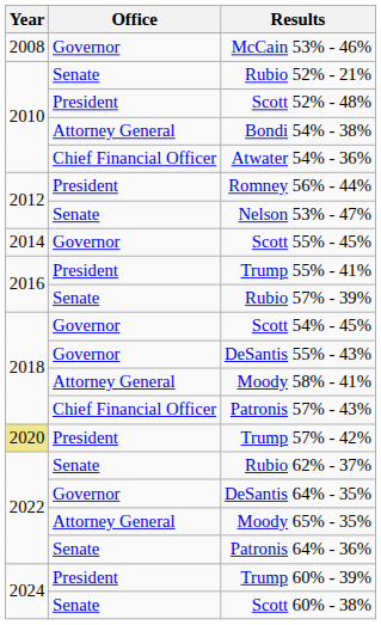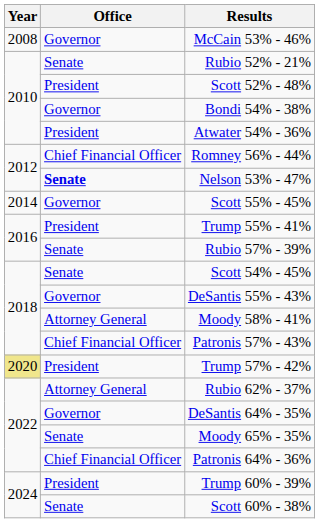Bondi 54% - 38% | Office: Attorney General -> Governor
Atwater 54% - 36% | Office: Chief Financial Officer -> President
Romney 56% - 44% | Office: President -> Chief Financial Officer
Nelson 53% - 47% | Office: normal -> bold
Scott 54% - 45% | Office: Governor -> Senate
Rubio 62% - 37% | Office: Senate -> Attorney General
Moody 65% - 35% | Office: Attorney General -> Senate
Patronis 64% - 36% | Office: Senate -> Chief Financial Officer
